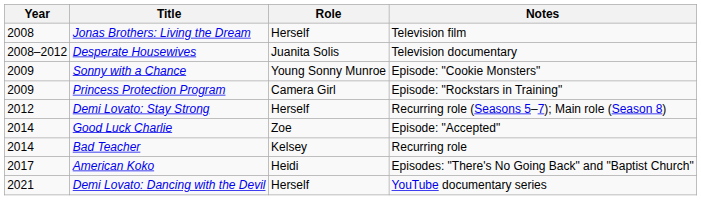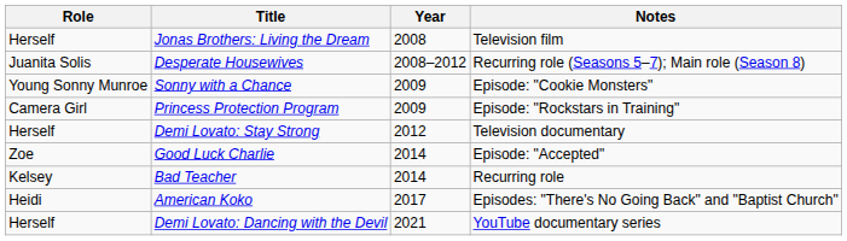columns swapped: Year <-> Role
Desperate Housewives | Notes: Television documentary -> Recurring role (Seasons 5–7); Main role (Season 8)
Demi Lovato: Stay Strong | Notes: Recurring role (Seasons 5–7); Main role (Season 8) -> Television documentary
